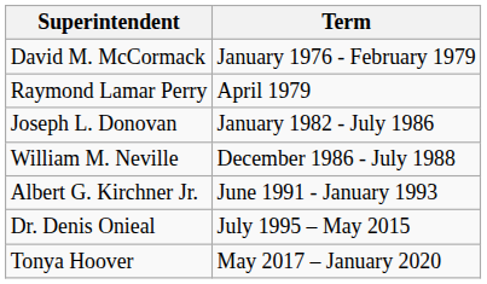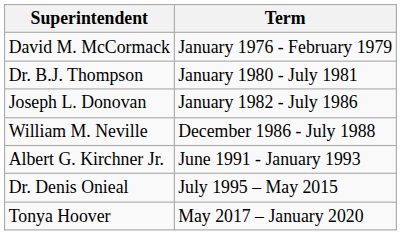- row: Raymond Lamar Perry | April 1979
+ row: Dr. B.J. Thompson | January 1980 - July 1981
